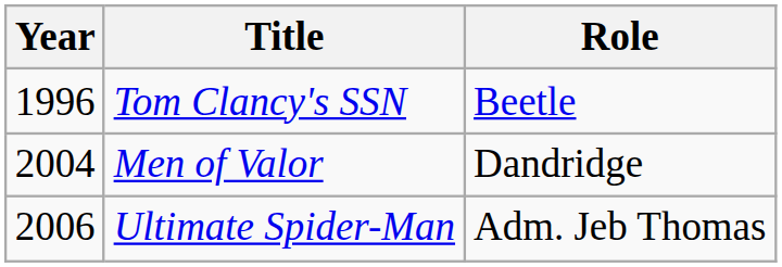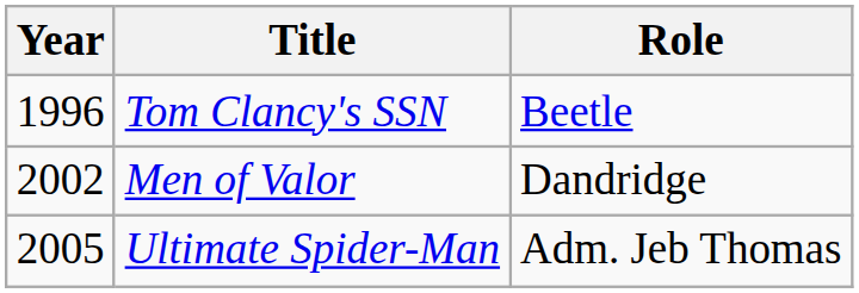Men of Valor | Year: 2004 -> 2002
Ultimate Spider-Man | Year: 2006 -> 2005
